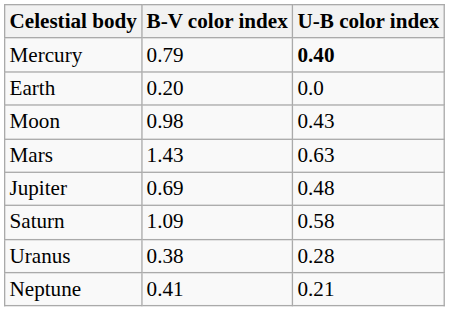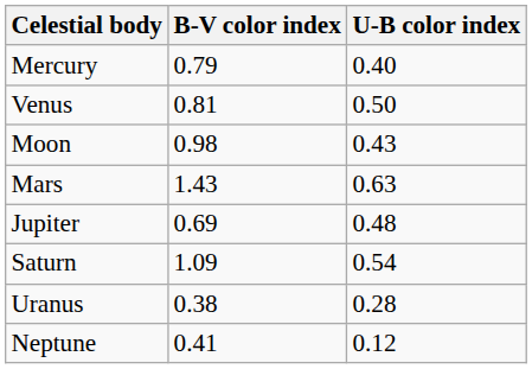Mercury | U-B color index: bold -> normal
+ row: Venus | 0.81 | 0.50
- row: Earth | 0.20 | 0.0
Saturn | U-B color index: 0.58 -> 0.54
Neptune | U-B color index: 0.21 -> 0.12
